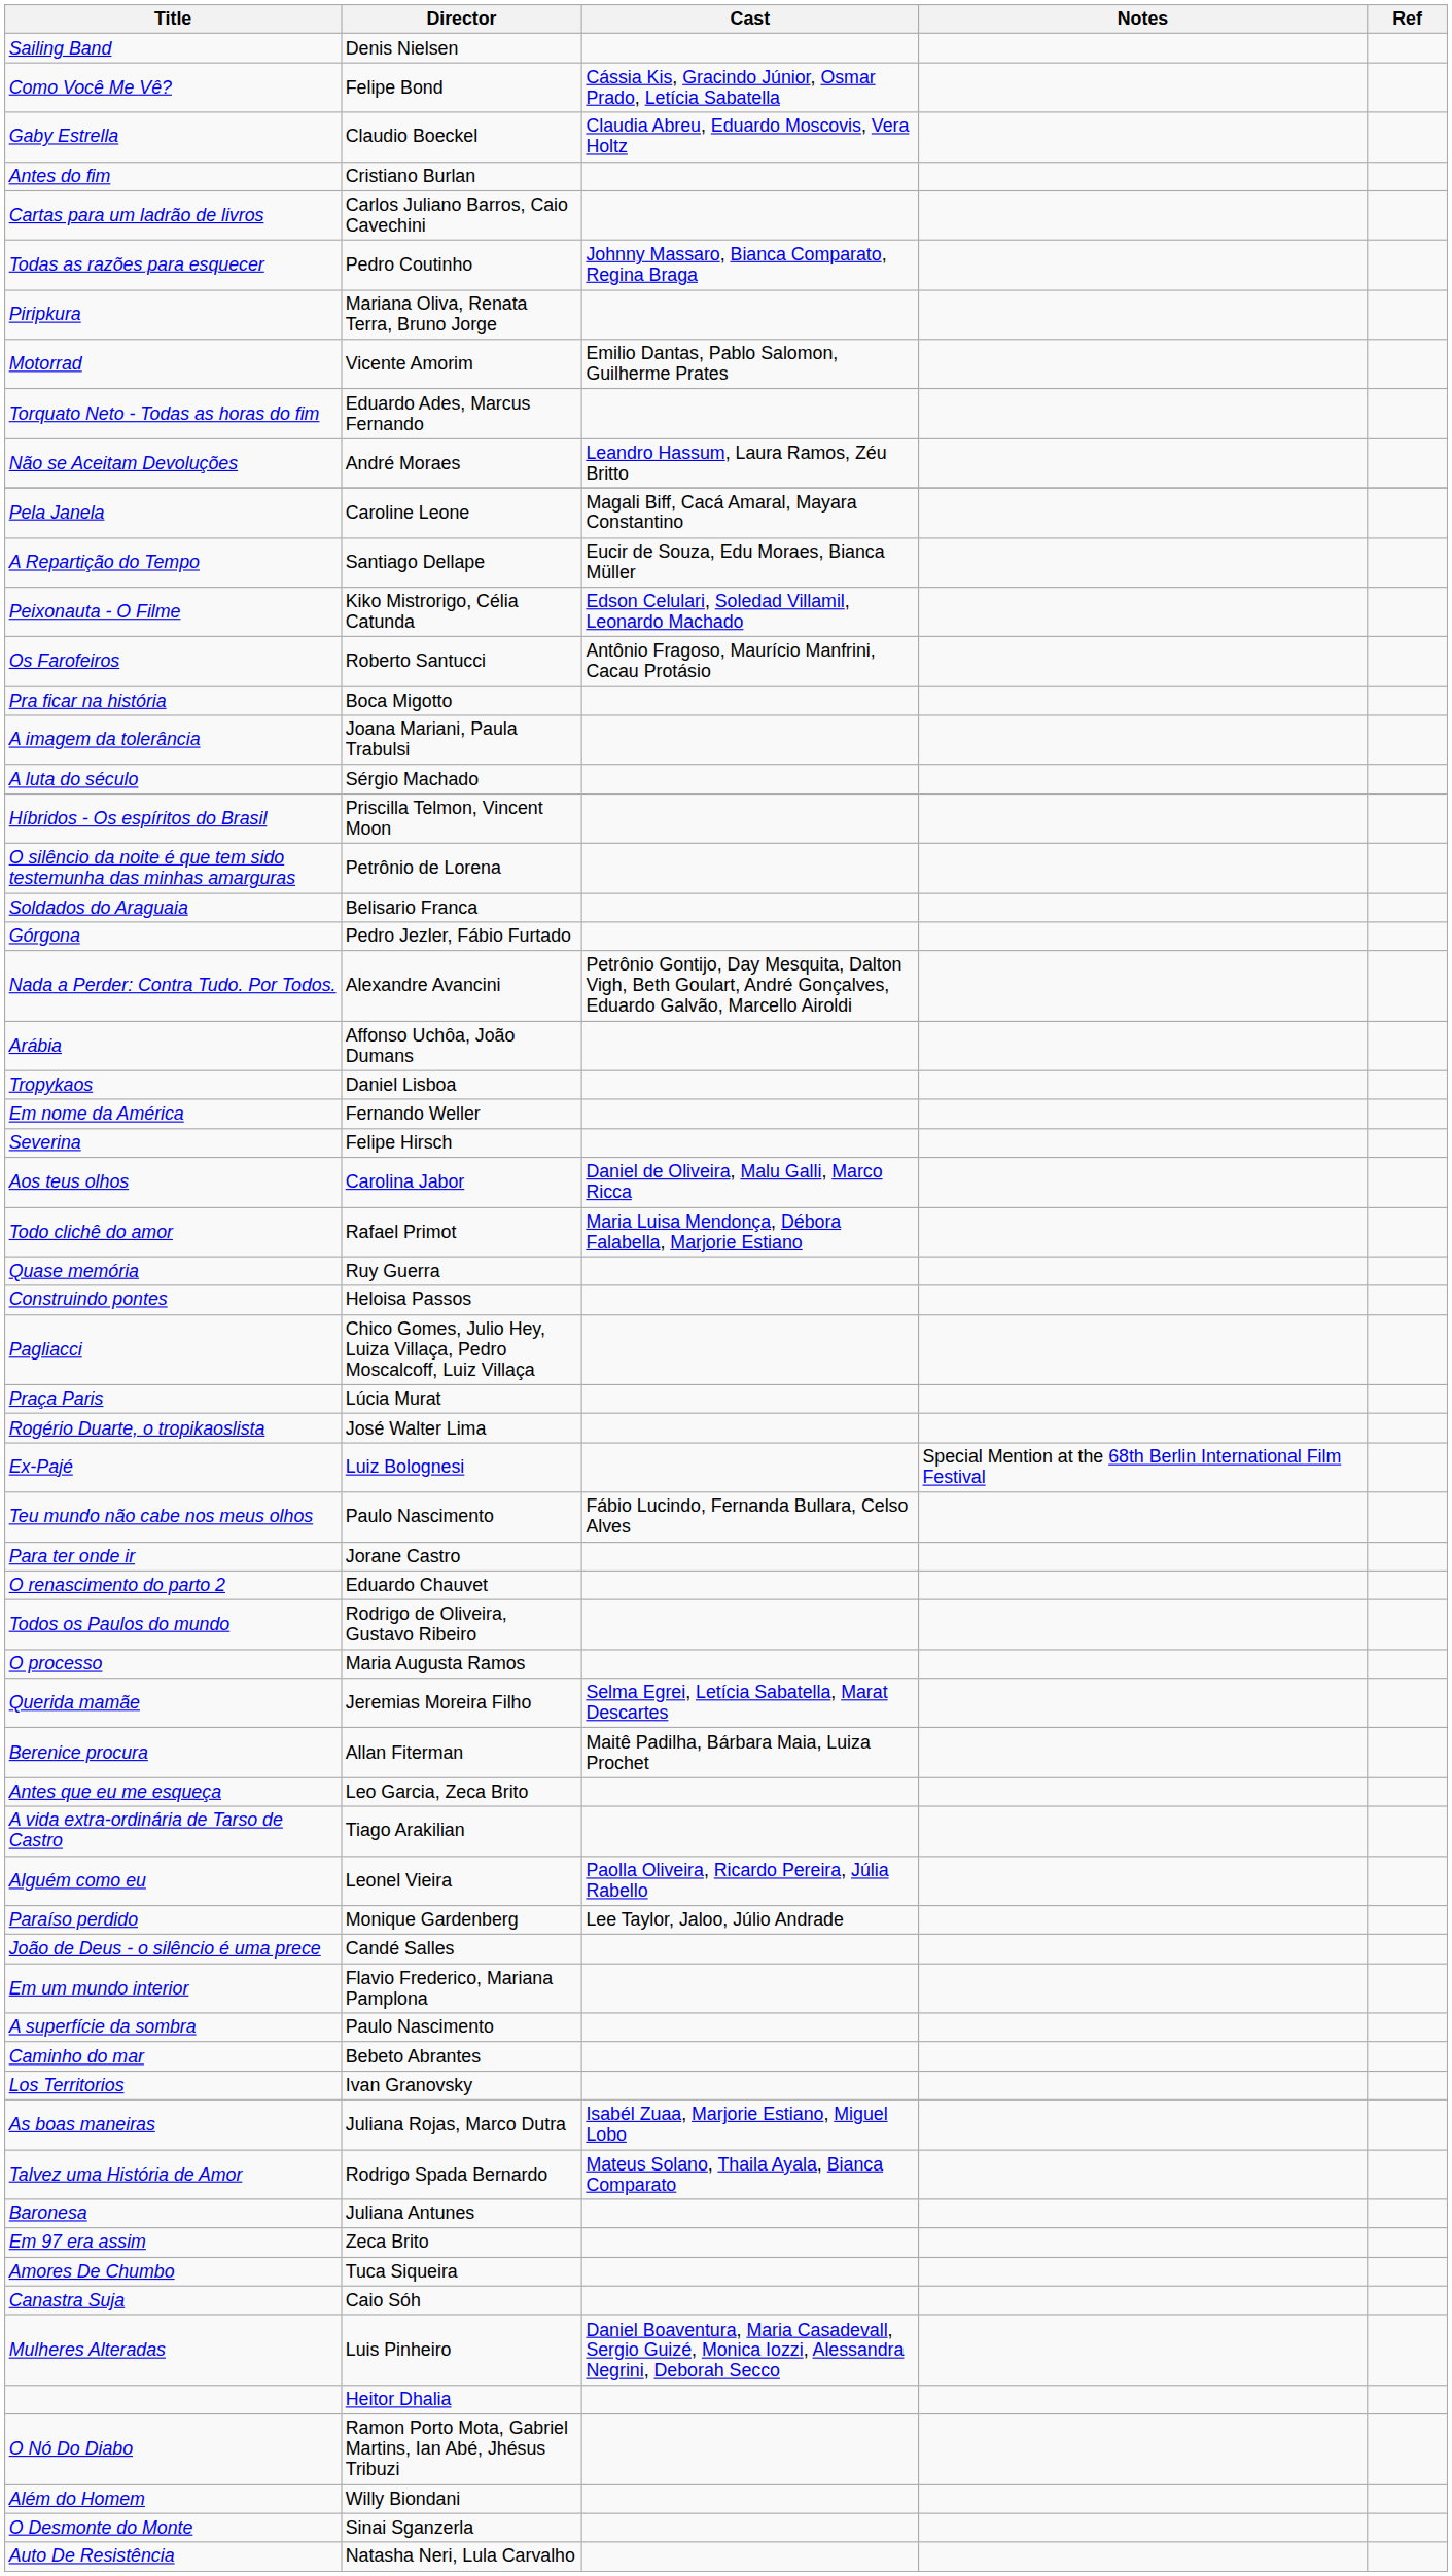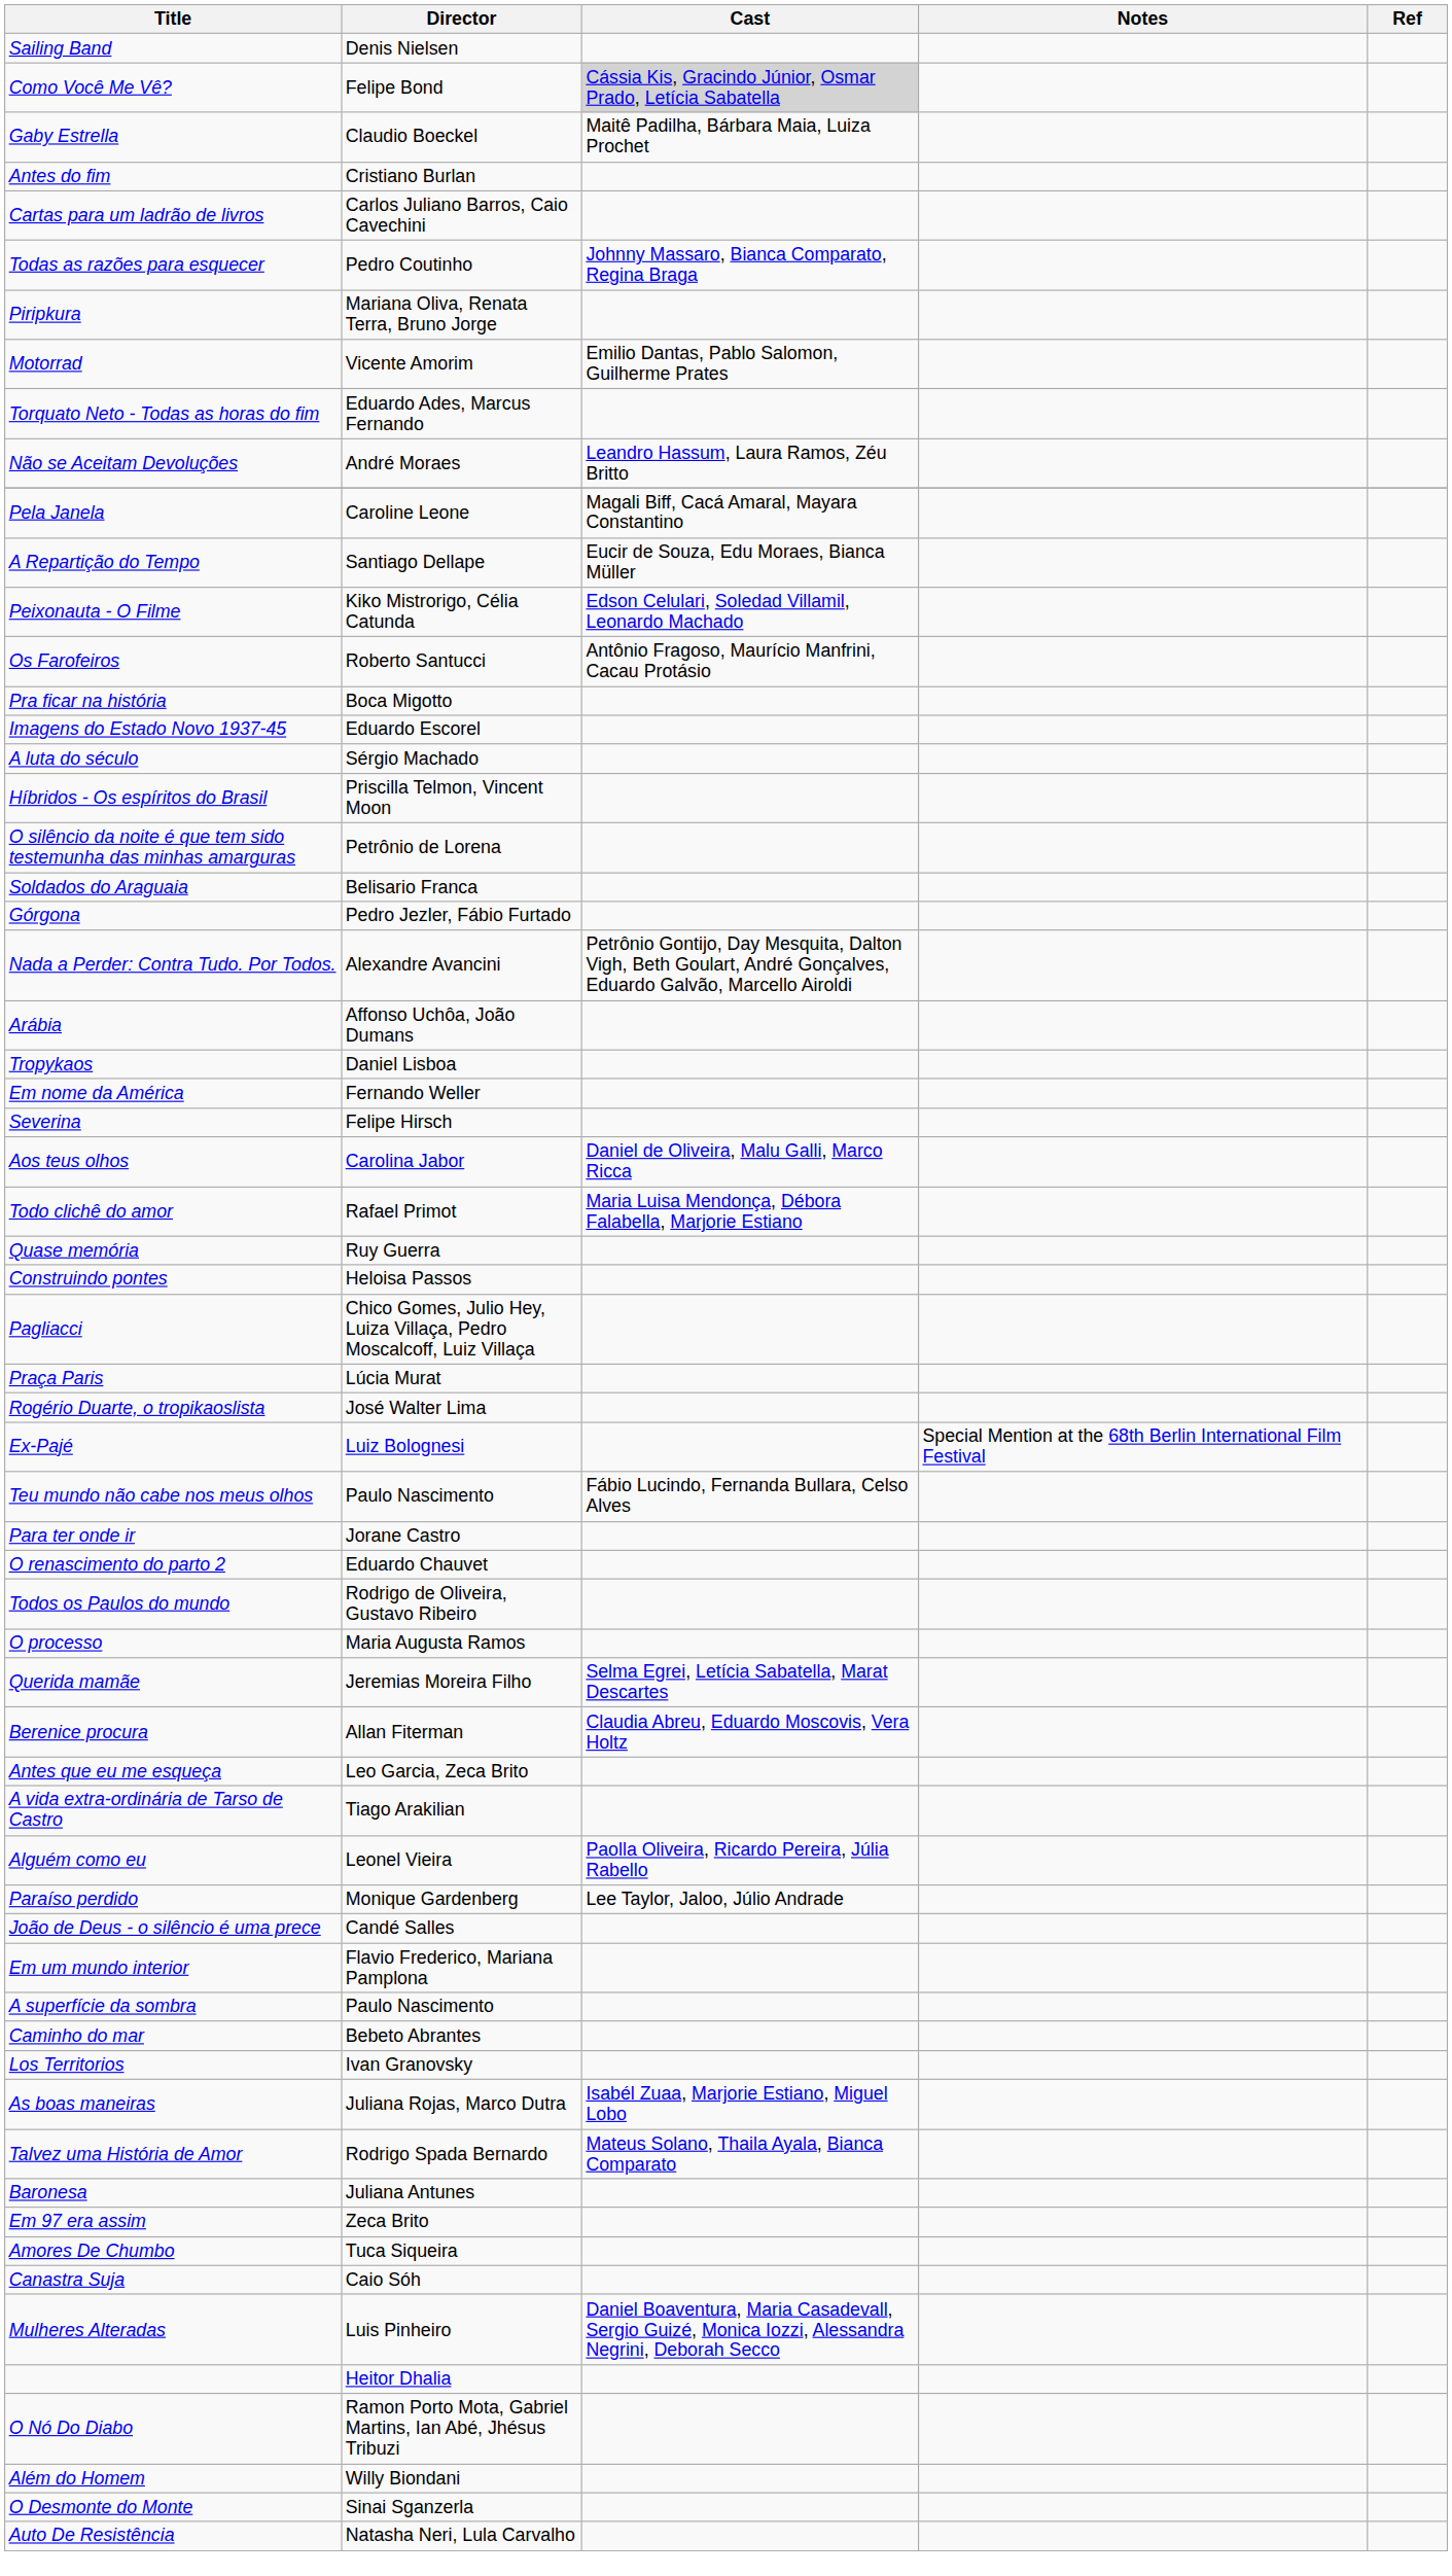Como Você Me Vê? | Cast: no background -> lightgrey background
Gaby Estrella | Cast: Claudia Abreu, Eduardo Moscovis, Vera Holtz -> Maitê Padilha, Bárbara Maia, Luiza Prochet
- row: A imagem da tolerância | Joana Mariani, Paula Trabulsi
+ row: Imagens do Estado Novo 1937-45 | Eduardo Escorel
Berenice procura | Cast: Maitê Padilha, Bárbara Maia, Luiza Prochet -> Claudia Abreu, Eduardo Moscovis, Vera Holtz
